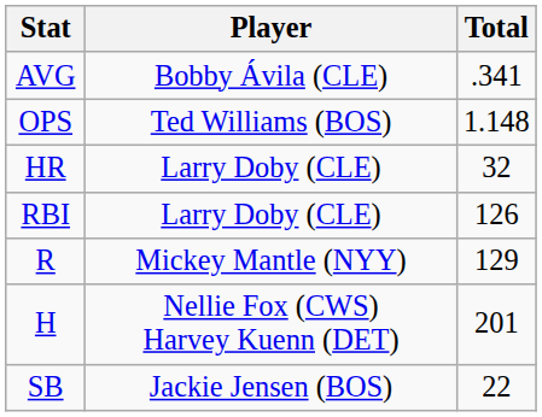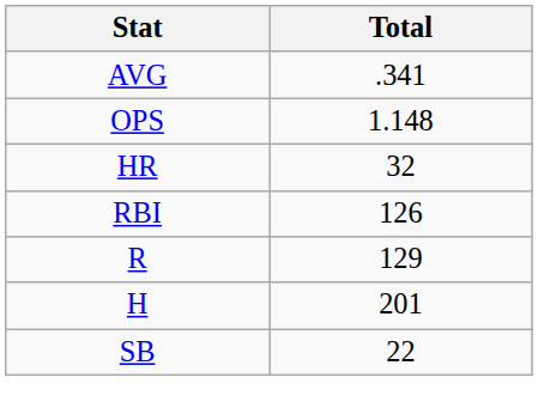- column: Player | Bobby Ávila (CLE) | Ted Williams (BOS) | Larry Doby (CLE) | Larry Doby (CLE) | Mickey Mantle (NYY) | Nellie Fox (CWS) Harvey Kuenn (DET) | Jackie Jensen (BOS)
